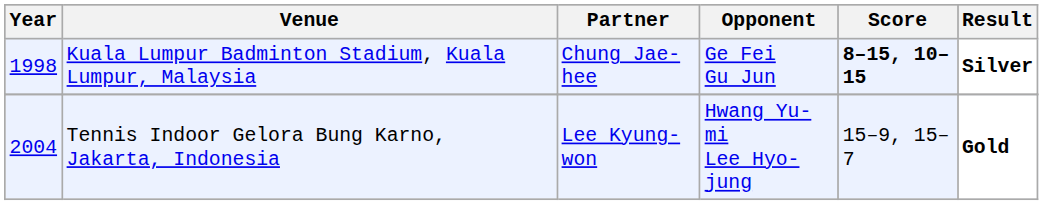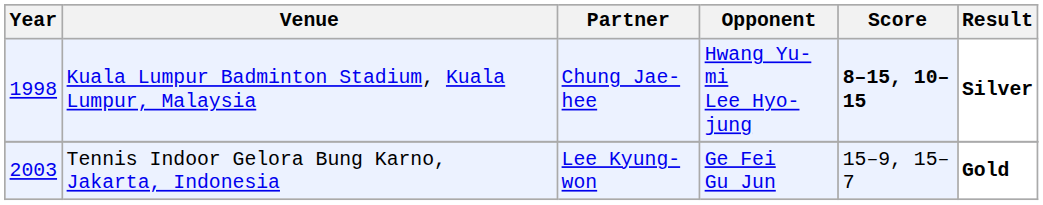Kuala Lumpur Badminton Stadium, Kuala Lumpur, Malaysia | Opponent: Ge Fei Gu Jun -> Hwang Yu-mi Lee Hyo-jung
Tennis Indoor Gelora Bung Karno, Jakarta, Indonesia | Year: 2004 -> 2003
Tennis Indoor Gelora Bung Karno, Jakarta, Indonesia | Opponent: Hwang Yu-mi Lee Hyo-jung -> Ge Fei Gu Jun
